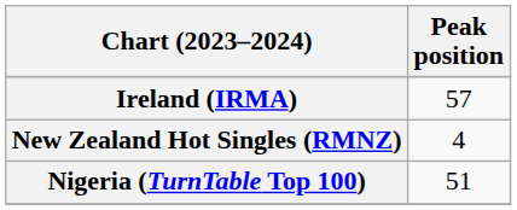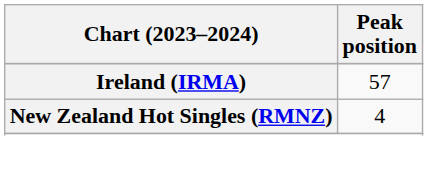- row: Nigeria (TurnTable Top 100) | 51
